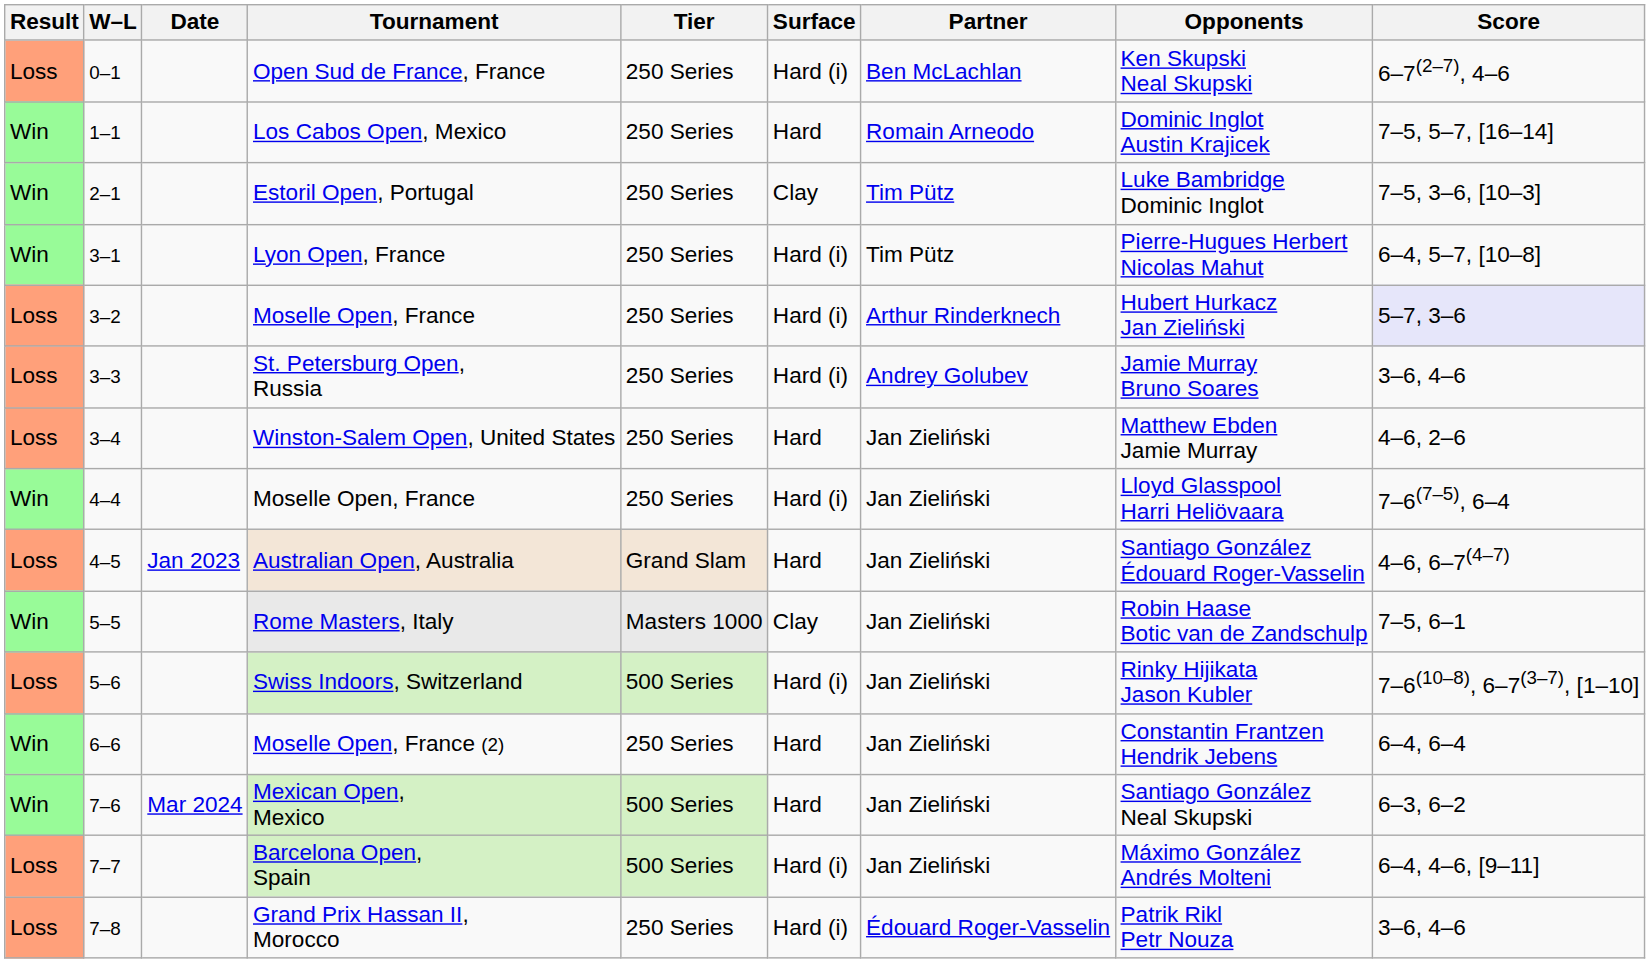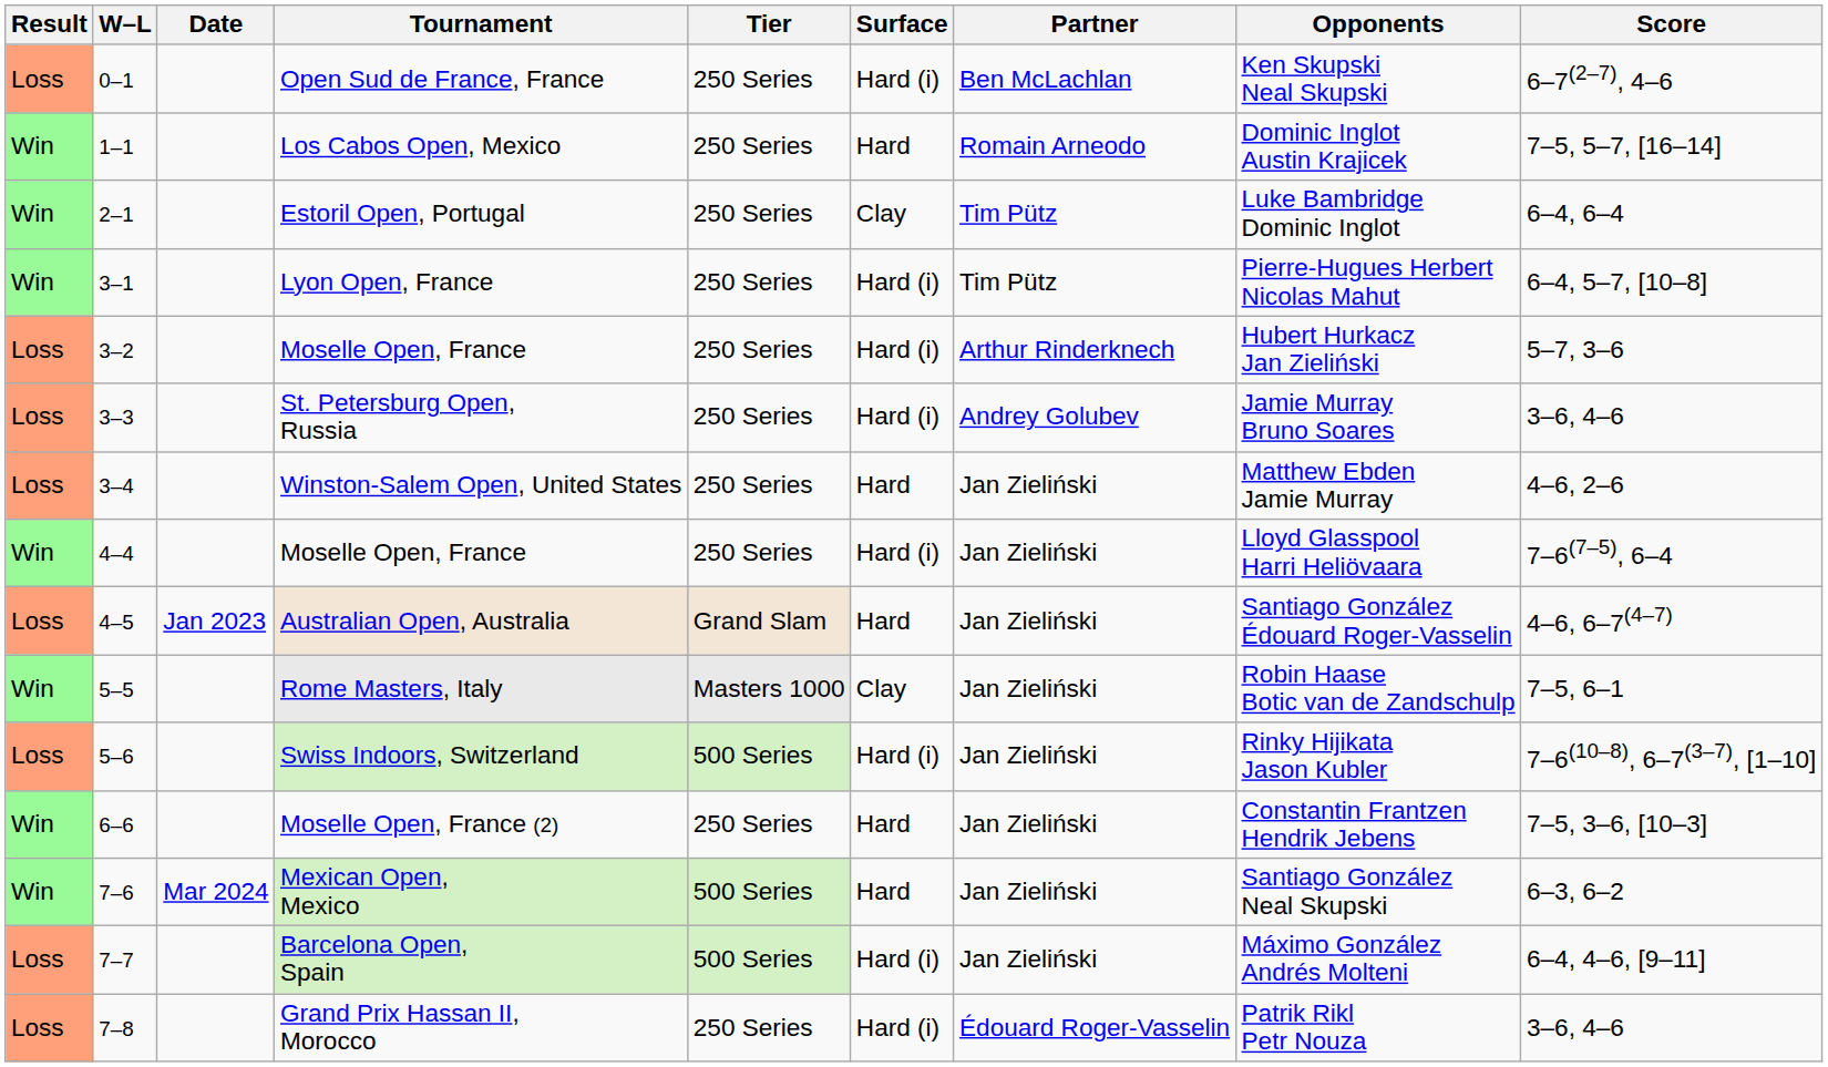Estoril Open, Portugal | Score: 7–5, 3–6, [10–3] -> 6–4, 6–4
3–2 / Moselle Open, France | Score: lavender background -> no background
Moselle Open, France (2) | Score: 6–4, 6–4 -> 7–5, 3–6, [10–3]
